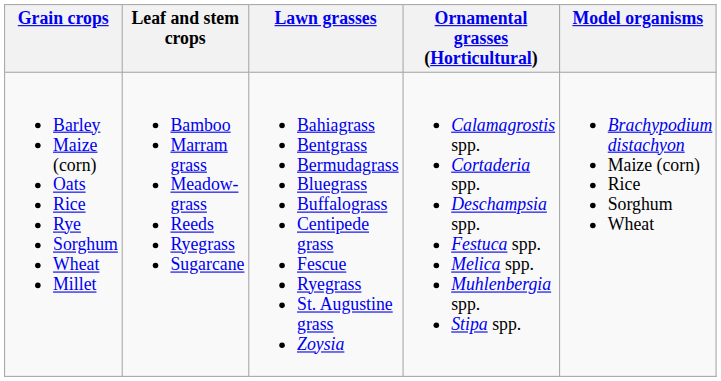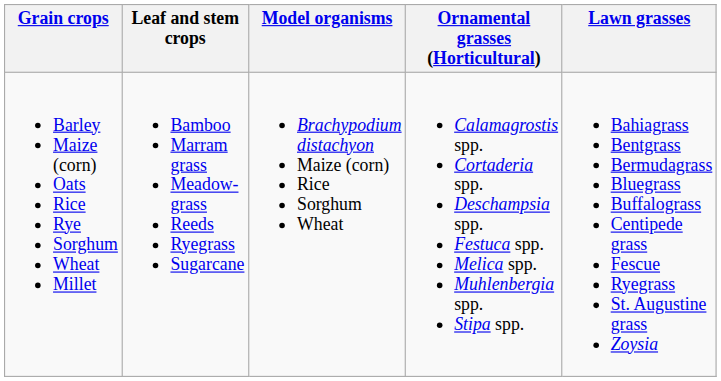columns swapped: Lawn grasses <-> Model organisms
